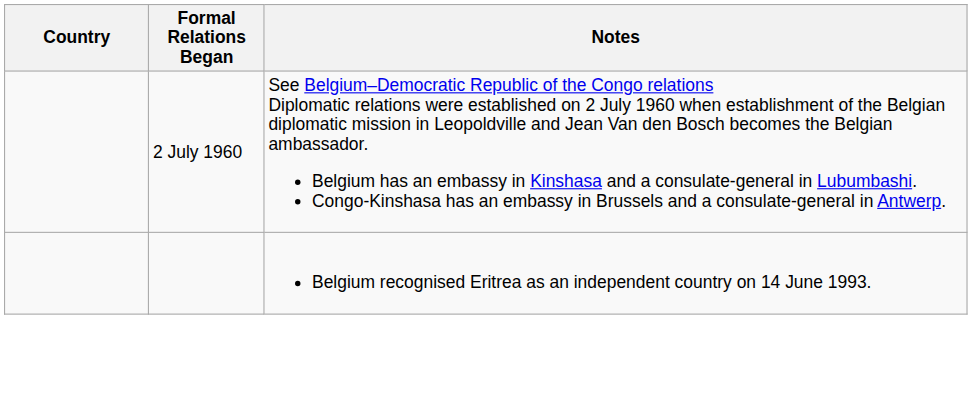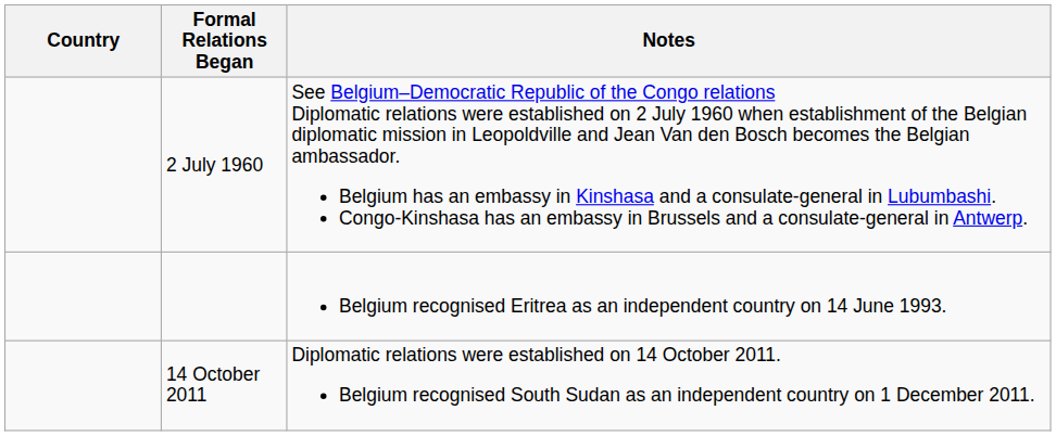+ row: 14 October 2011 | Diplomatic relations were established on 14 October 2011. Belgium recognised South Sudan as an independent country on 1 December 2011.
